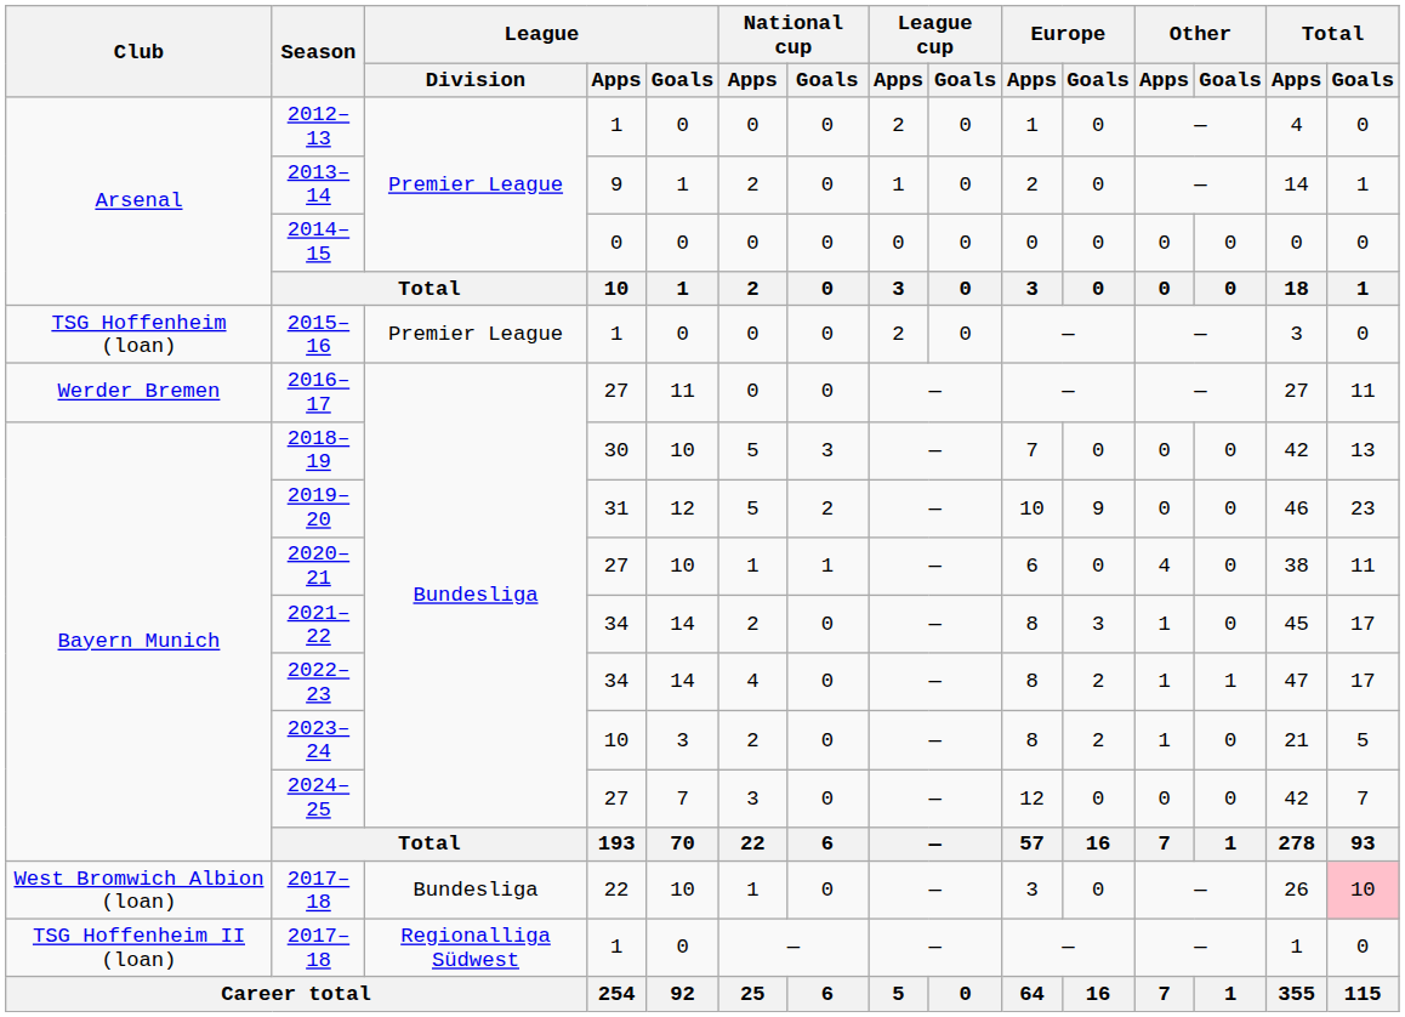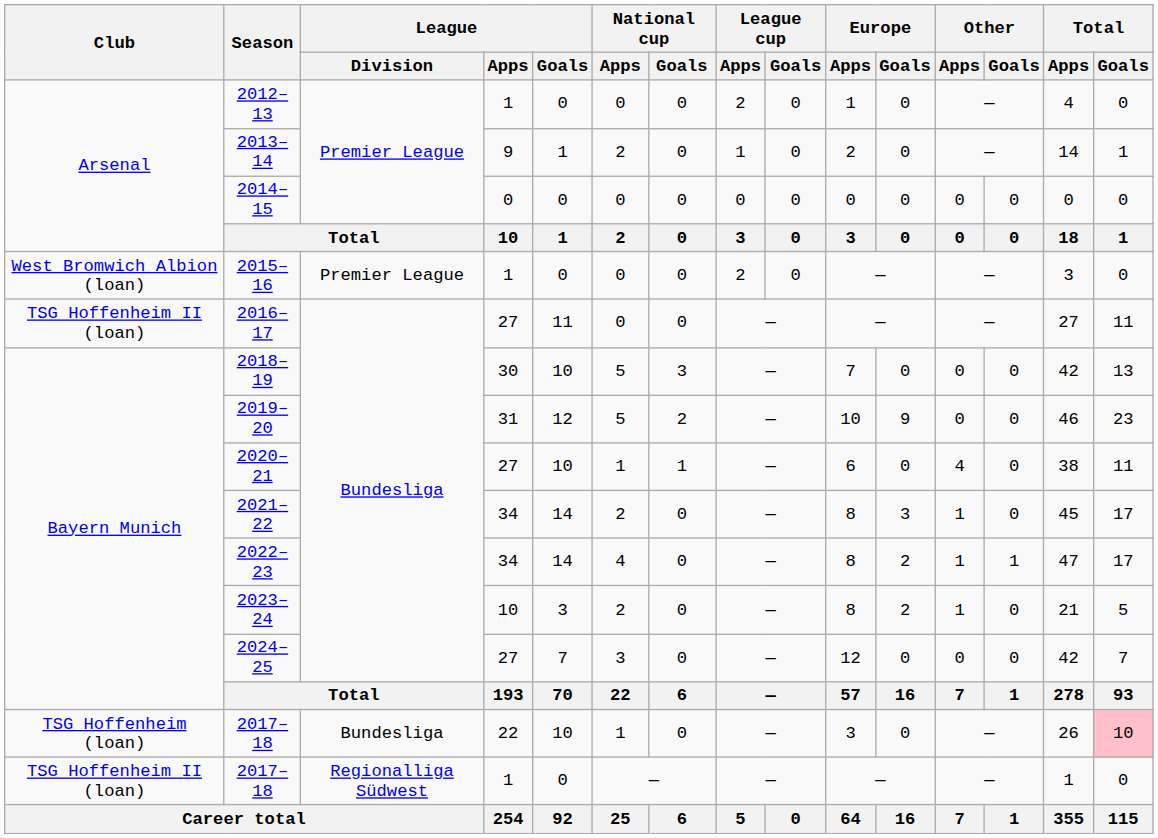2015–16 | Club: TSG Hoffenheim (loan) -> West Bromwich Albion (loan)
2016–17 | Club: Werder Bremen -> TSG Hoffenheim II (loan)
2017–18 / 22 | Club: West Bromwich Albion (loan) -> TSG Hoffenheim (loan)
